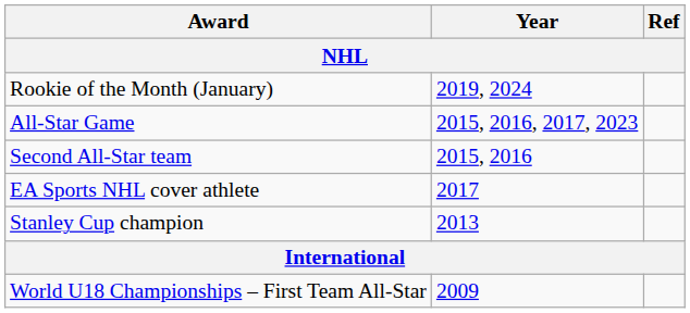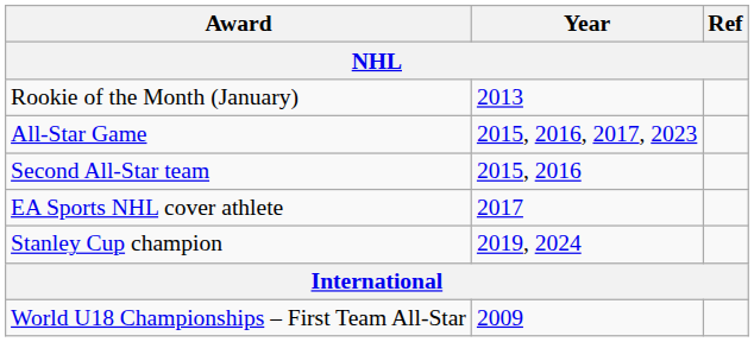Rookie of the Month (January) | Year: 2019, 2024 -> 2013
Stanley Cup champion | Year: 2013 -> 2019, 2024
